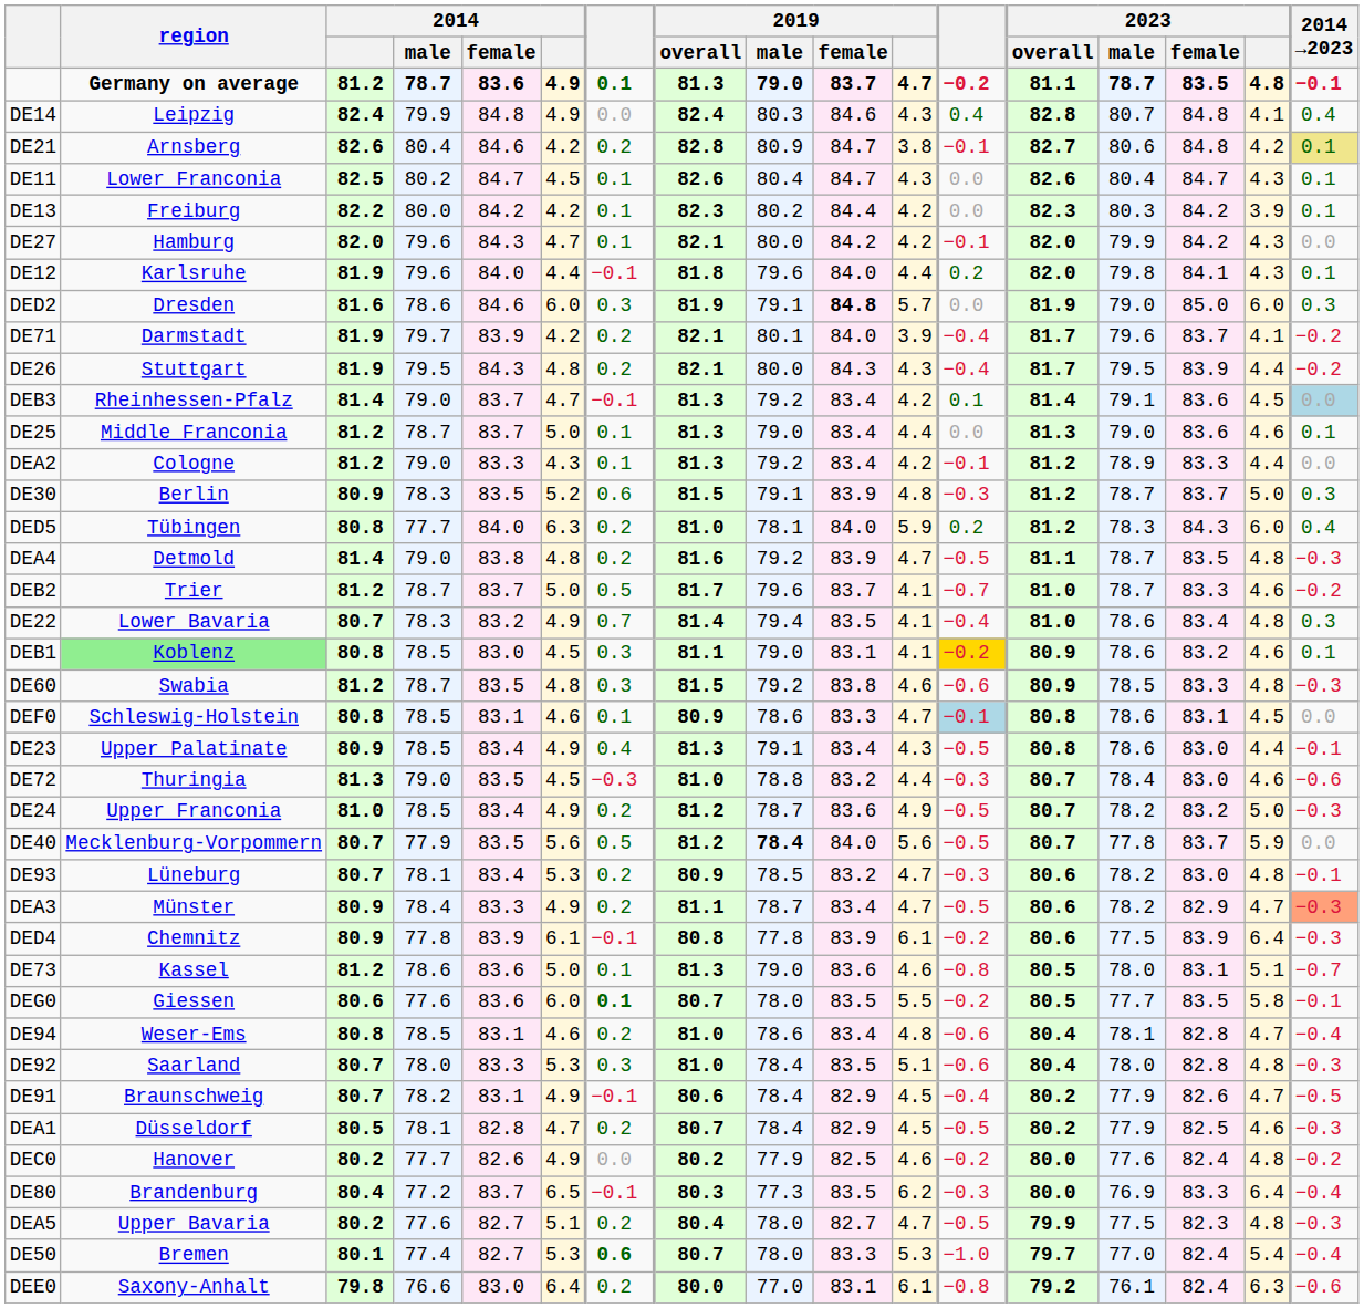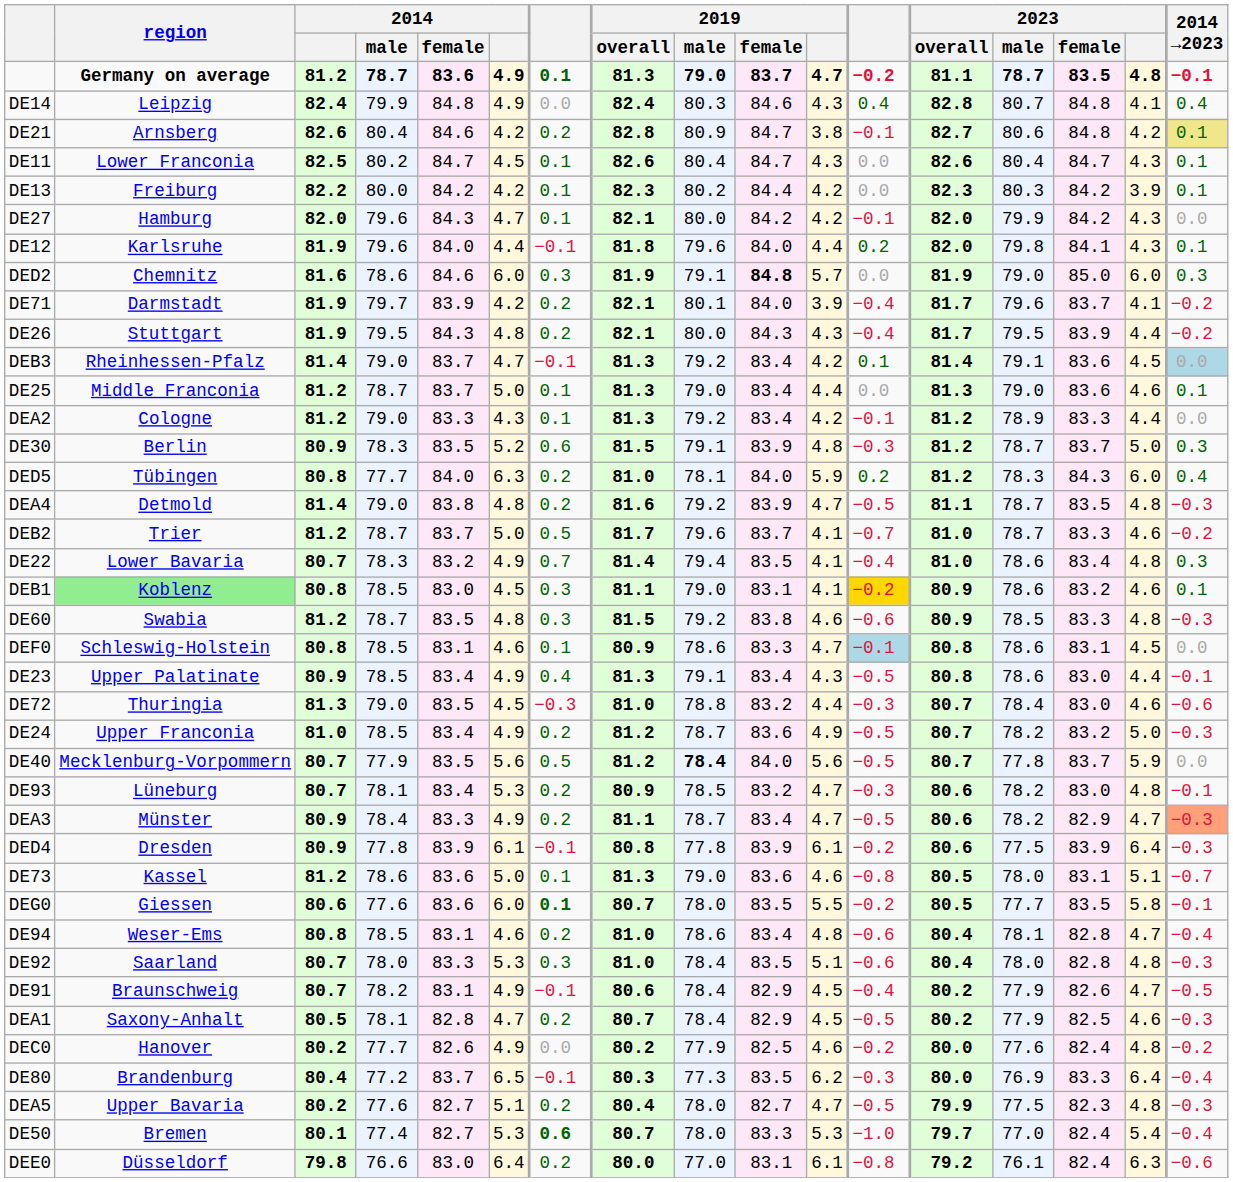DED2 | region: Dresden -> Chemnitz
DED4 | region: Chemnitz -> Dresden
DEA1 | region: Düsseldorf -> Saxony-Anhalt
DEE0 | region: Saxony-Anhalt -> Düsseldorf
